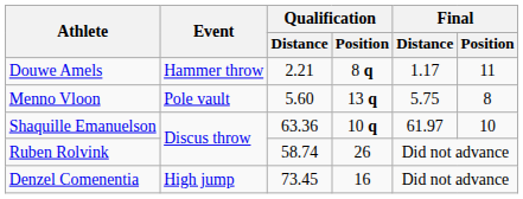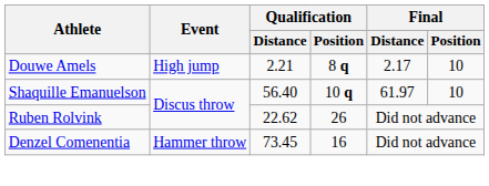Douwe Amels | Event: Hammer throw -> High jump
Douwe Amels | Final / Distance: 1.17 -> 2.17
Douwe Amels | Final / Position: 11 -> 10
- row: Menno Vloon | Pole vault | 5.60 | 13 q | 5.75 | 8
Shaquille Emanuelson | Qualification / Distance: 63.36 -> 56.40
Ruben Rolvink | Qualification / Distance: 58.74 -> 22.62
Denzel Comenentia | Event: High jump -> Hammer throw
